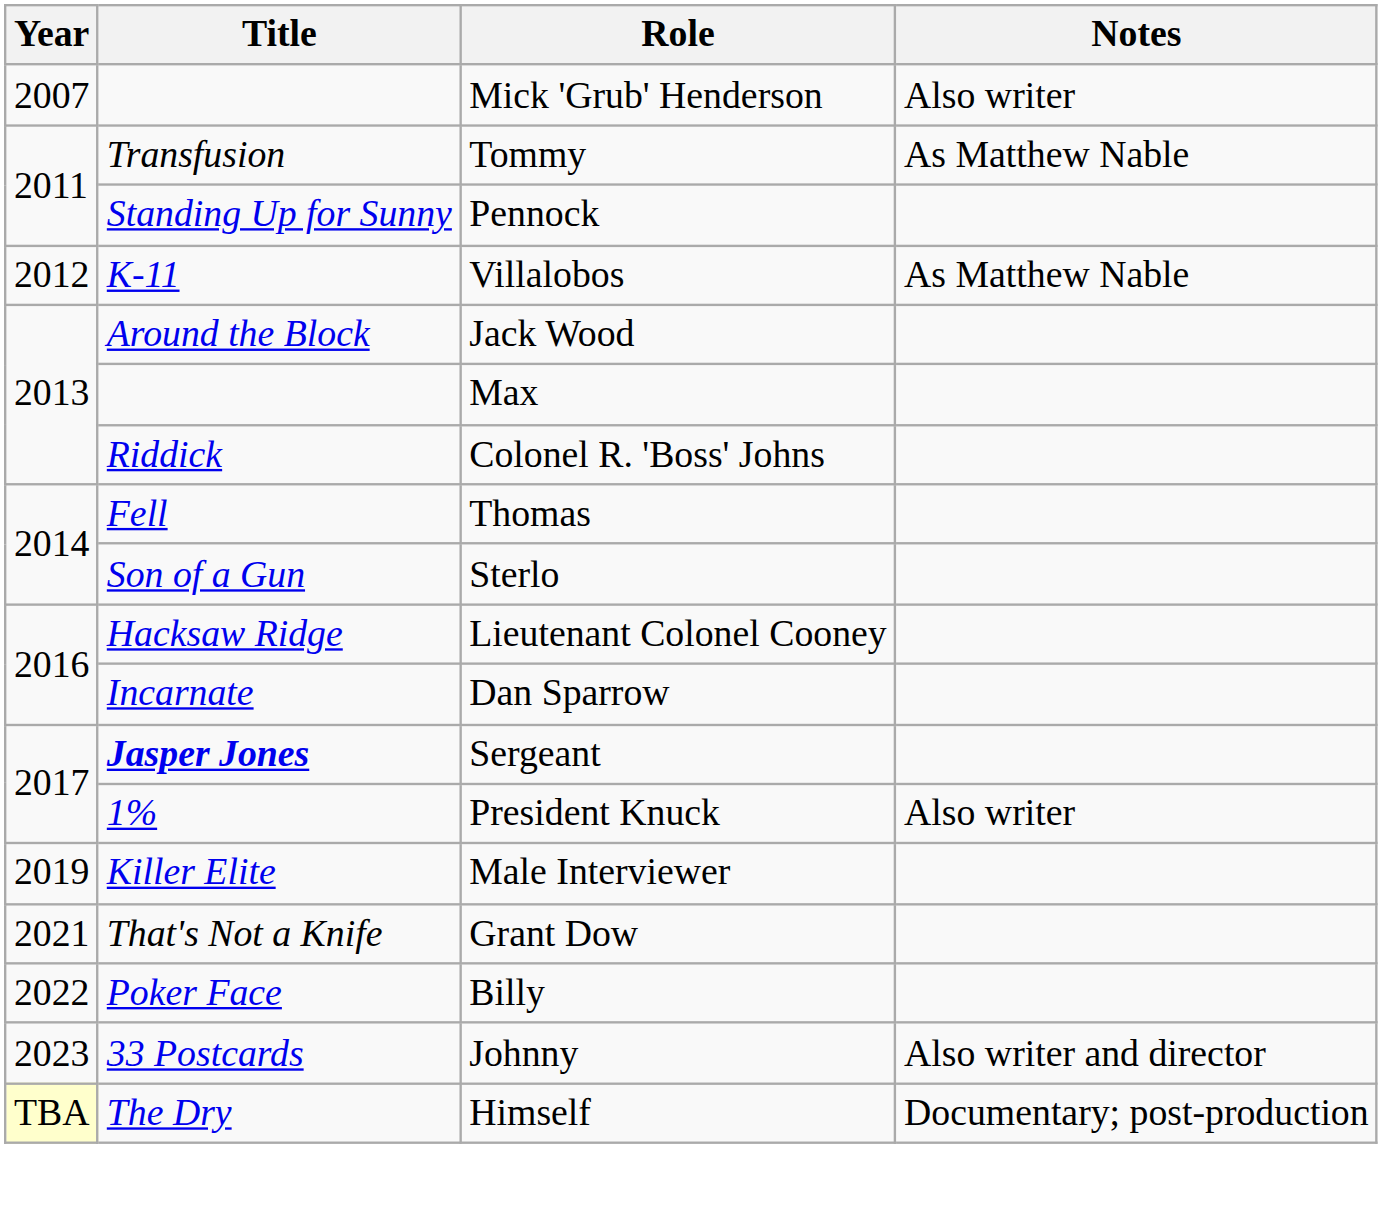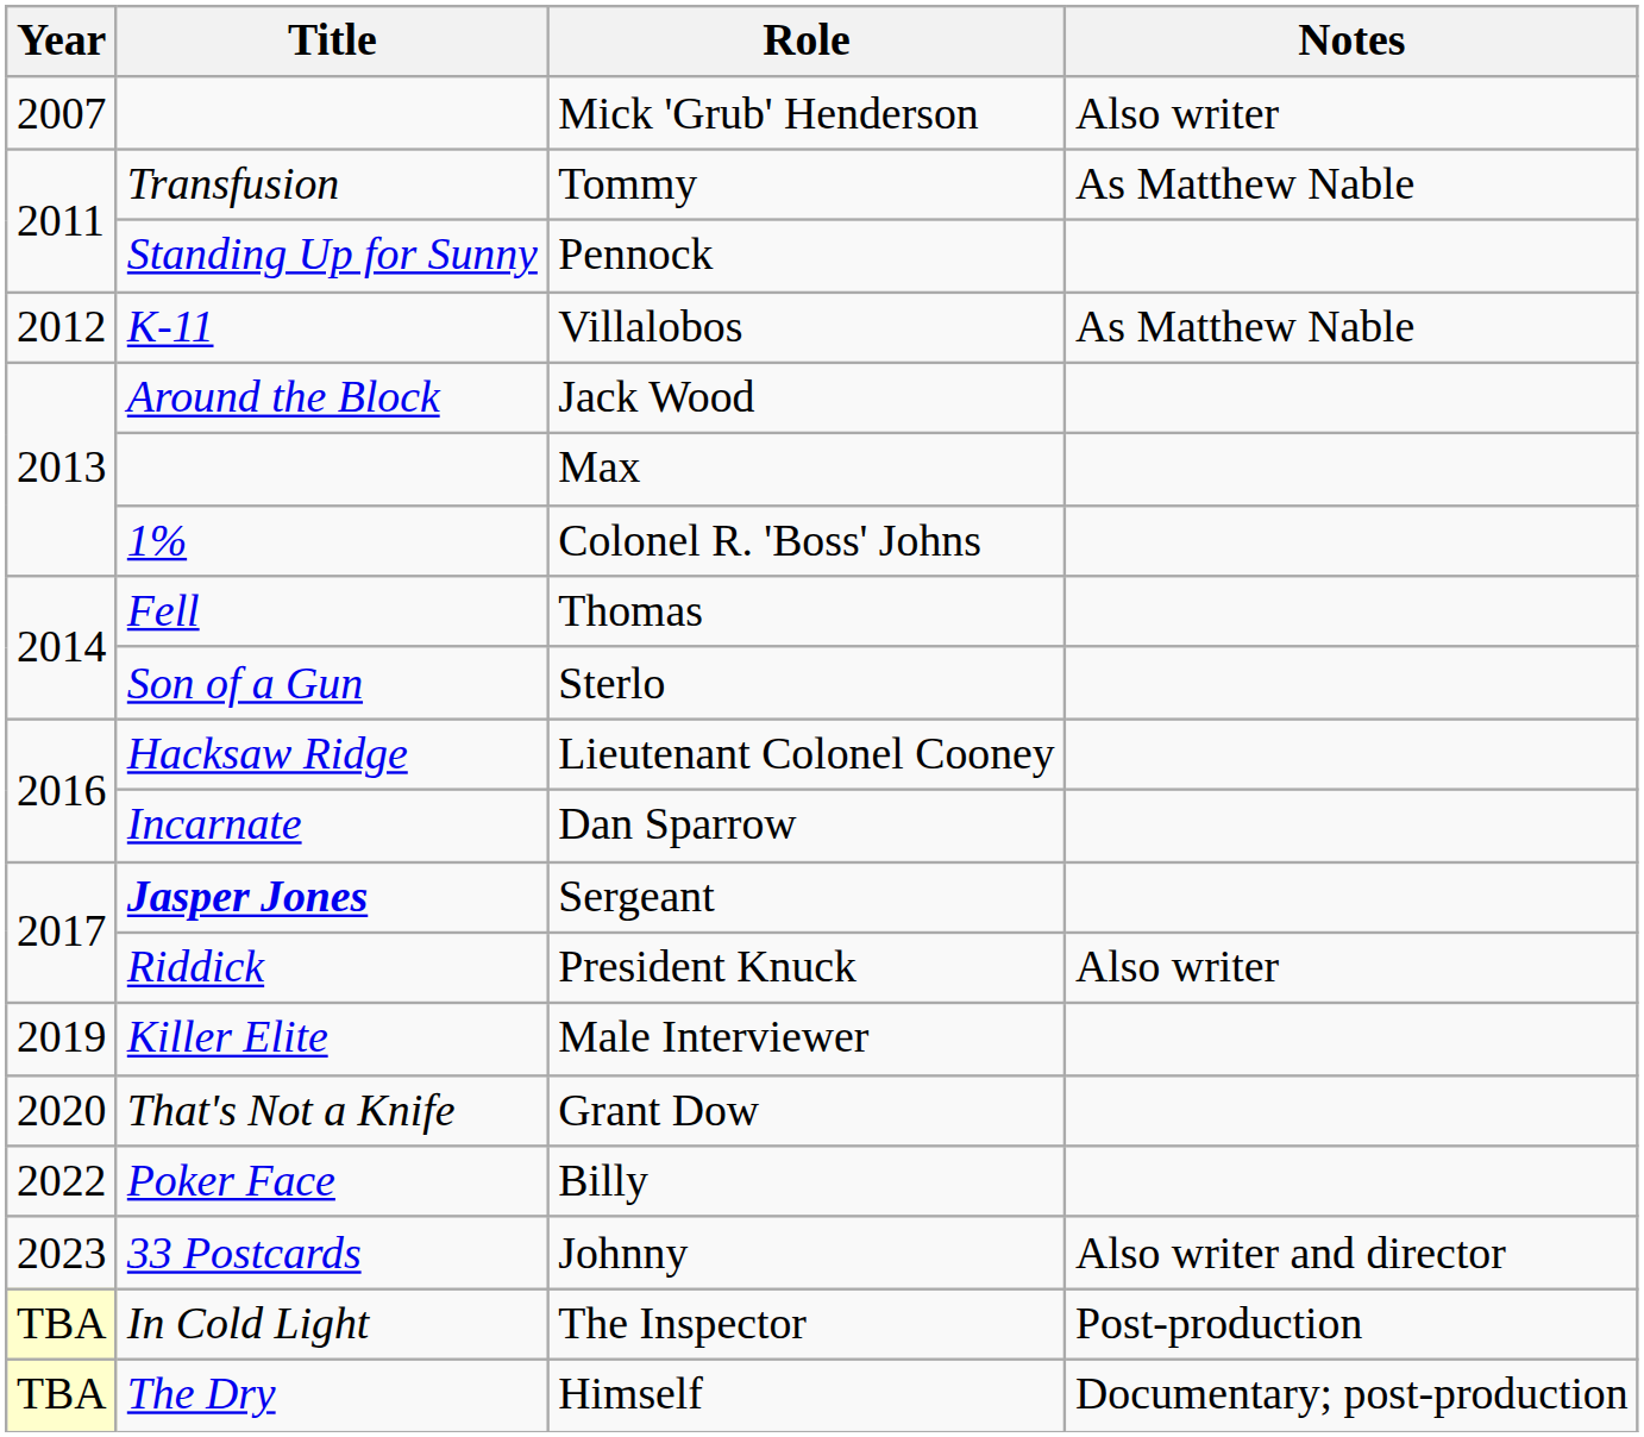Colonel R. 'Boss' Johns | Title: Riddick -> 1%
President Knuck | Title: 1% -> Riddick
Grant Dow | Year: 2021 -> 2020
+ row: TBA | In Cold Light | The Inspector | Post-production
